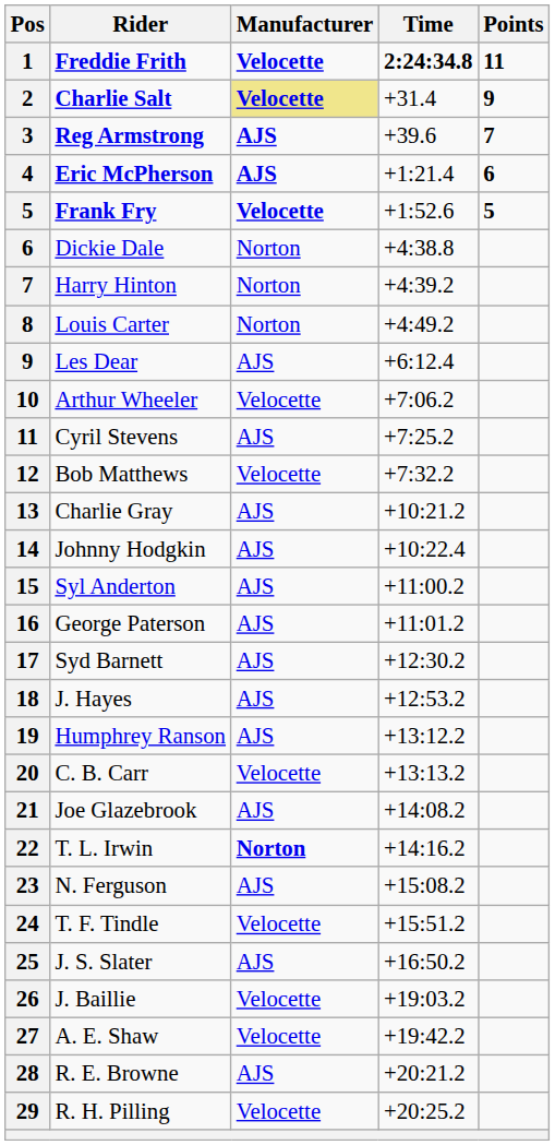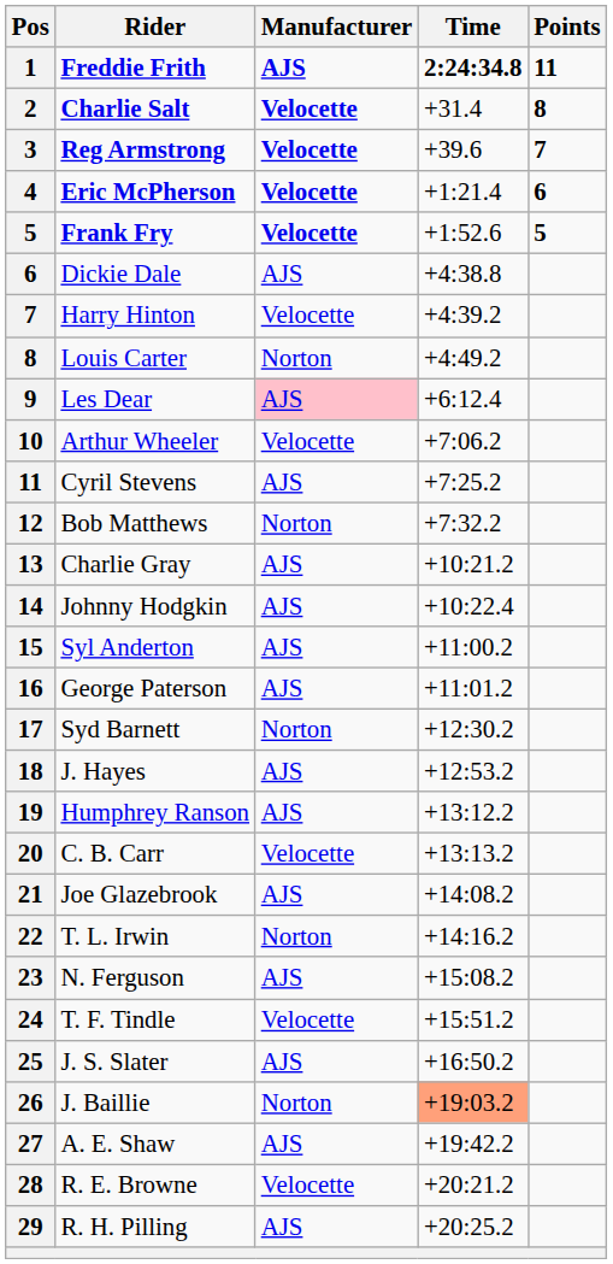Freddie Frith | Manufacturer: Velocette -> AJS
Charlie Salt | Manufacturer: khaki background -> no background
Charlie Salt | Points: 9 -> 8
Reg Armstrong | Manufacturer: AJS -> Velocette
Eric McPherson | Manufacturer: AJS -> Velocette
Dickie Dale | Manufacturer: Norton -> AJS
Harry Hinton | Manufacturer: Norton -> Velocette
Les Dear | Manufacturer: no background -> pink background
Bob Matthews | Manufacturer: Velocette -> Norton
Syd Barnett | Manufacturer: AJS -> Norton
T. L. Irwin | Manufacturer: bold -> normal
J. Baillie | Manufacturer: Velocette -> Norton
J. Baillie | Time: no background -> lightsalmon background
A. E. Shaw | Manufacturer: Velocette -> AJS
R. E. Browne | Manufacturer: AJS -> Velocette
R. H. Pilling | Manufacturer: Velocette -> AJS
